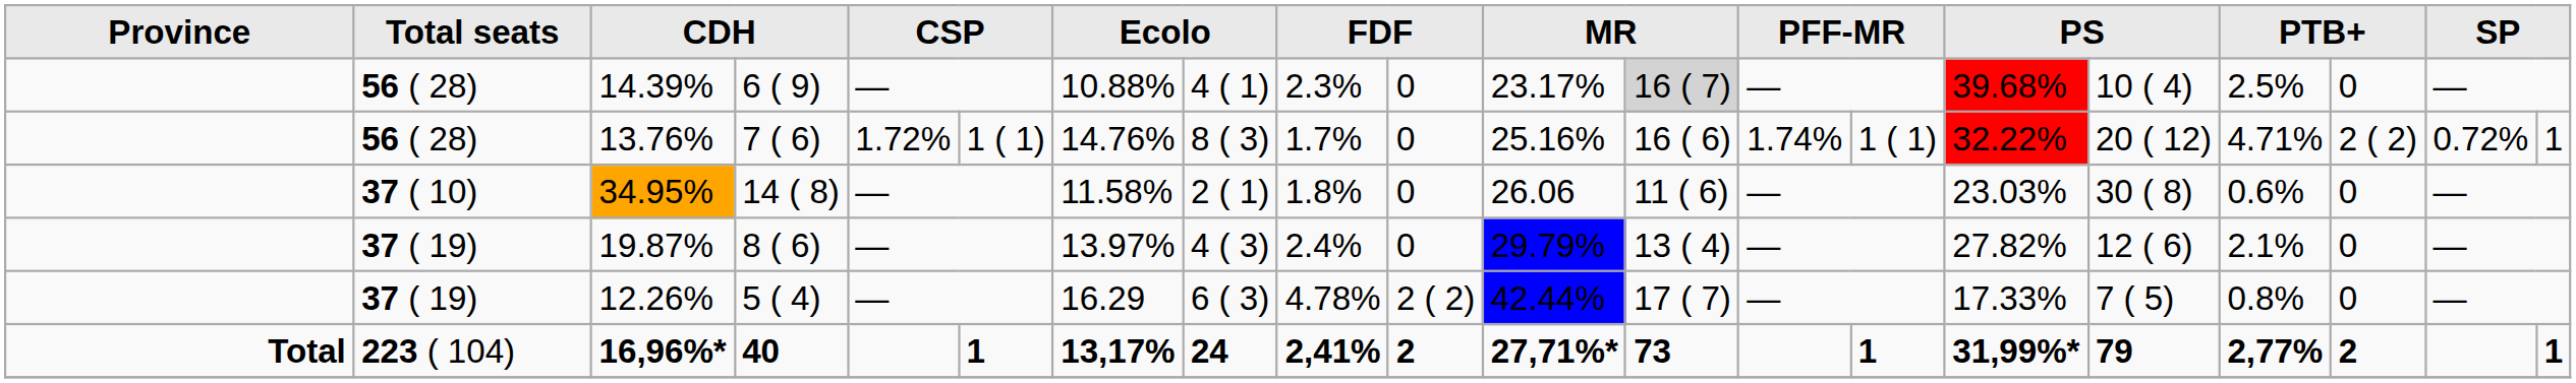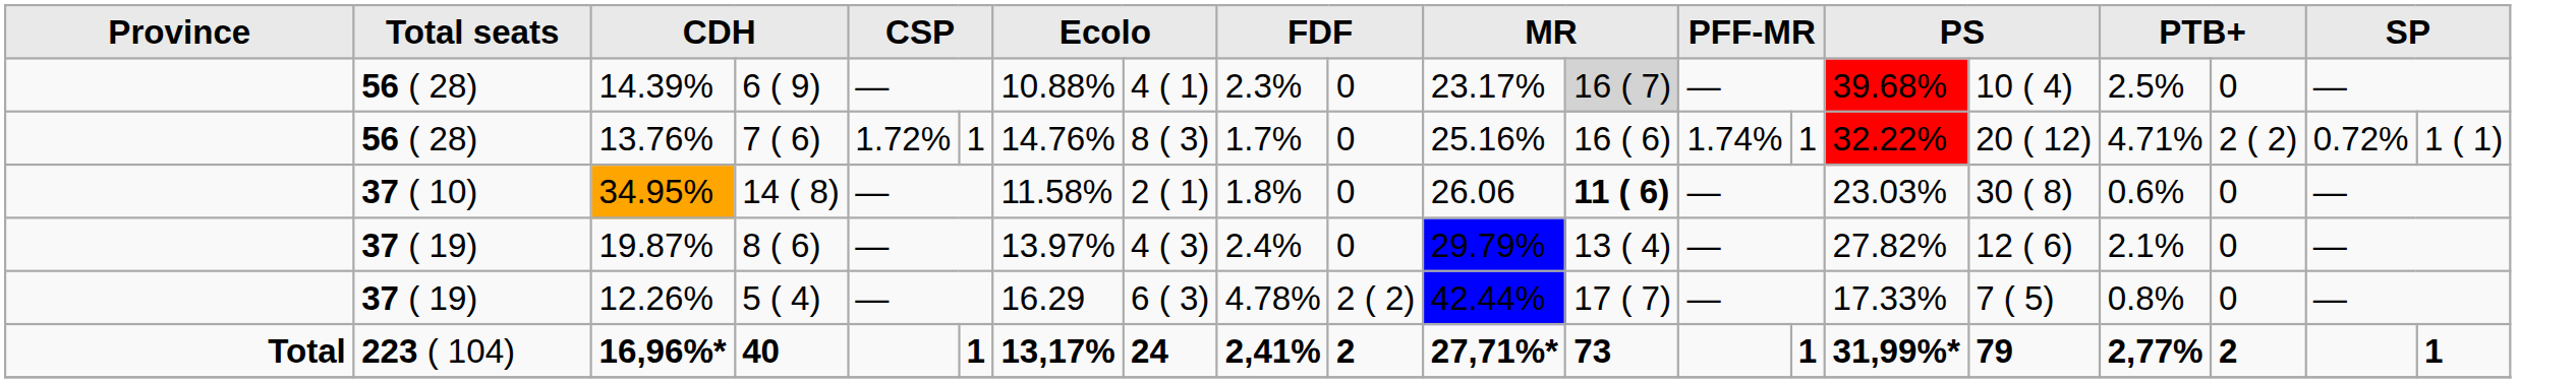13.76% | column 6: 1 ( 1) -> 1
13.76% | column 14: 1 ( 1) -> 1
13.76% | column 20: 1 -> 1 ( 1)
34.95% | column 12: normal -> bold
